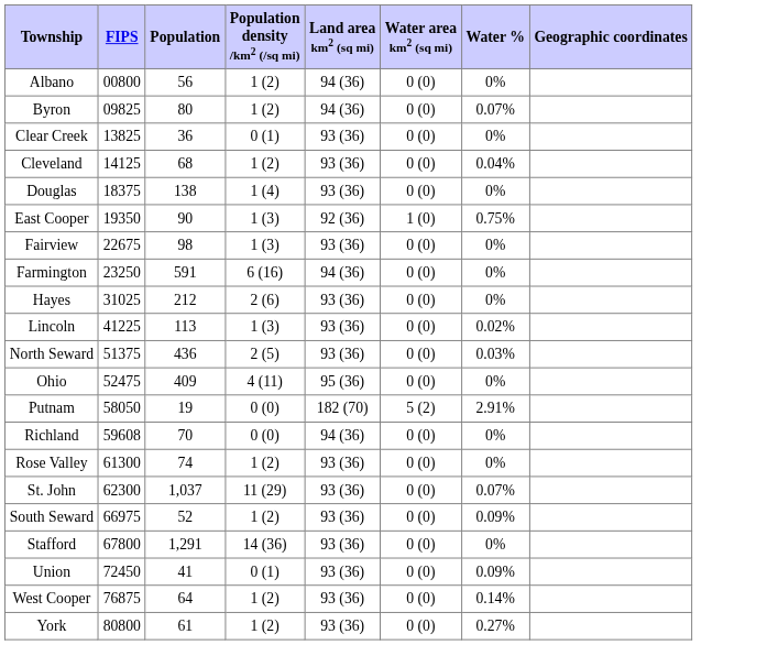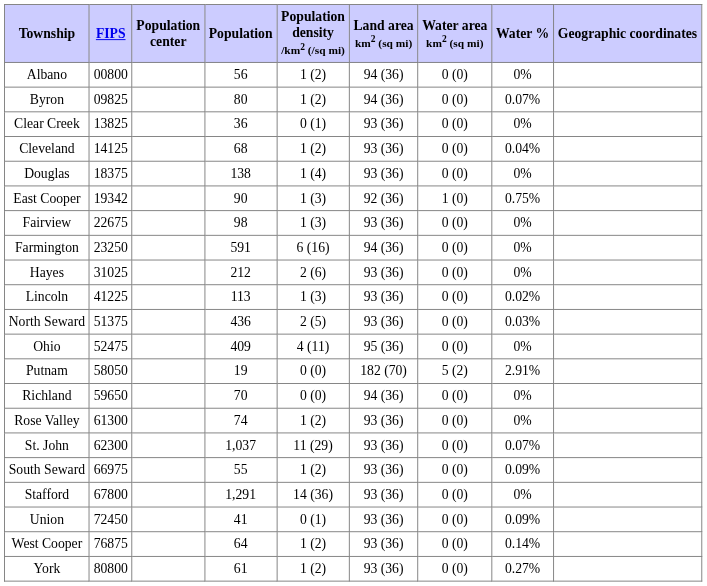+ column: Population center
East Cooper | FIPS: 19350 -> 19342
Richland | FIPS: 59608 -> 59650
South Seward | Population: 52 -> 55
